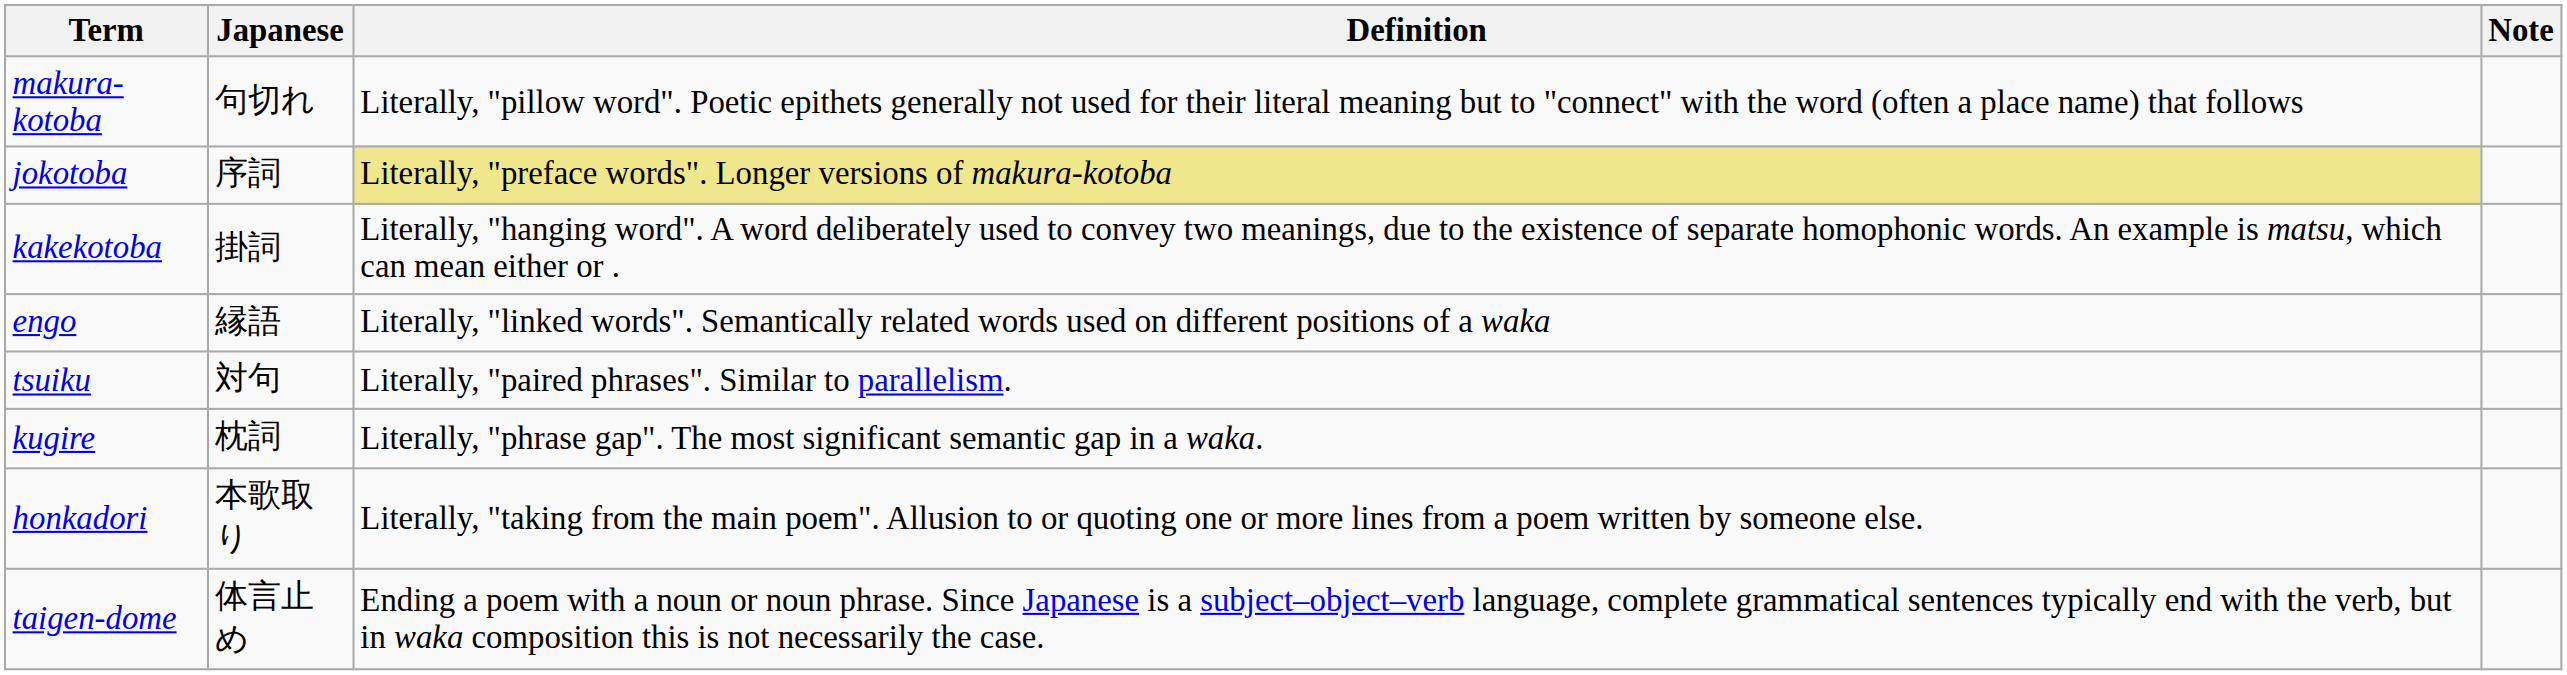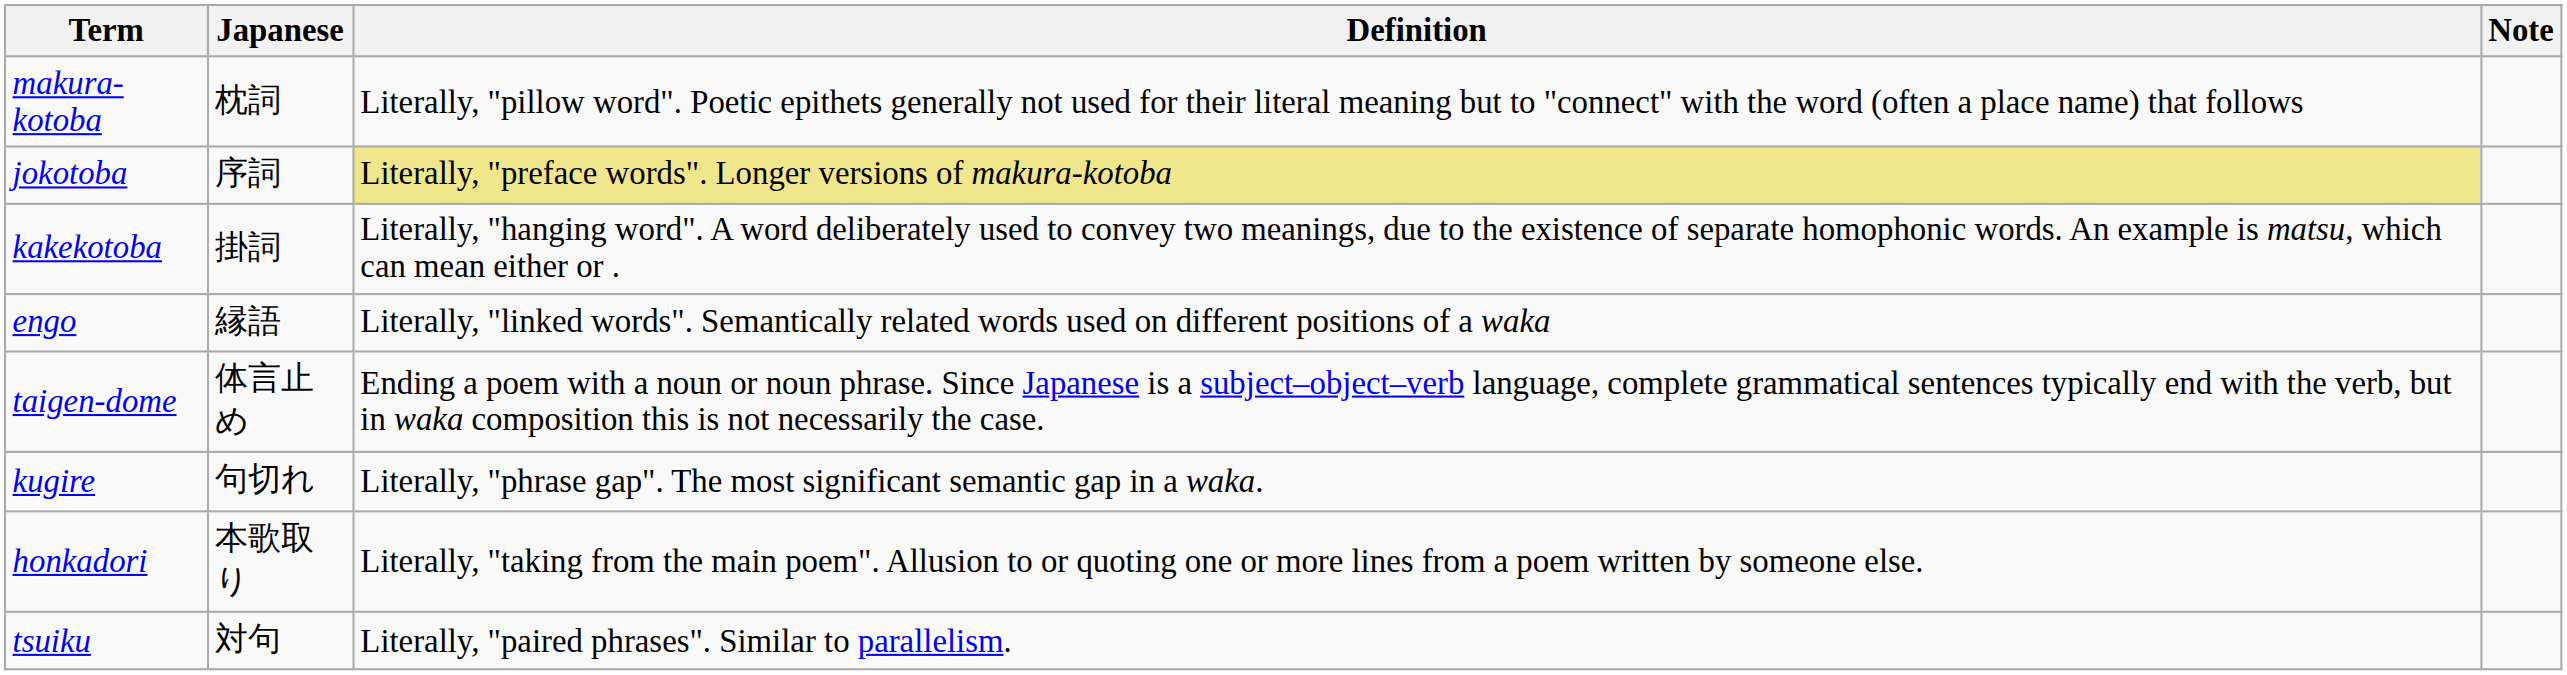makura-kotoba | Japanese: 句切れ -> 枕詞
rows swapped: tsuiku <-> taigen-dome
kugire | Japanese: 枕詞 -> 句切れ
